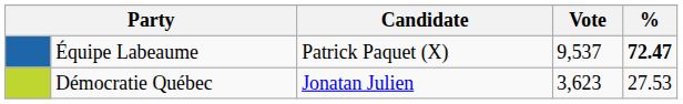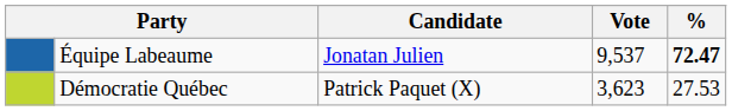Équipe Labeaume | Candidate: Patrick Paquet (X) -> Jonatan Julien
Démocratie Québec | Candidate: Jonatan Julien -> Patrick Paquet (X)
